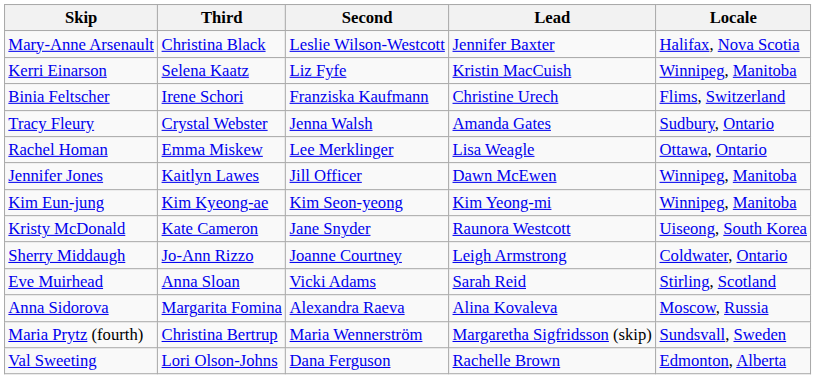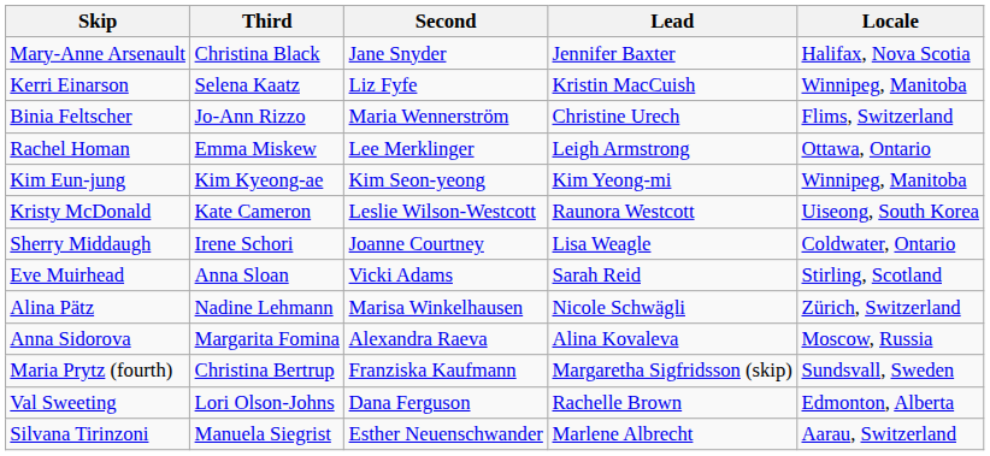Mary-Anne Arsenault | Second: Leslie Wilson-Westcott -> Jane Snyder
Binia Feltscher | Third: Irene Schori -> Jo-Ann Rizzo
Binia Feltscher | Second: Franziska Kaufmann -> Maria Wennerström
- row: Tracy Fleury | Crystal Webster | Jenna Walsh | Amanda Gates | Sudbury, Ontario
Rachel Homan | Lead: Lisa Weagle -> Leigh Armstrong
- row: Jennifer Jones | Kaitlyn Lawes | Jill Officer | Dawn McEwen | Winnipeg, Manitoba
Kristy McDonald | Second: Jane Snyder -> Leslie Wilson-Westcott
Sherry Middaugh | Third: Jo-Ann Rizzo -> Irene Schori
Sherry Middaugh | Lead: Leigh Armstrong -> Lisa Weagle
+ row: Alina Pätz | Nadine Lehmann | Marisa Winkelhausen | Nicole Schwägli | Zürich, Switzerland
Maria Prytz (fourth) | Second: Maria Wennerström -> Franziska Kaufmann
+ row: Silvana Tirinzoni | Manuela Siegrist | Esther Neuenschwander | Marlene Albrecht | Aarau, Switzerland
